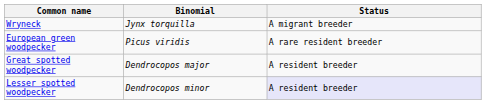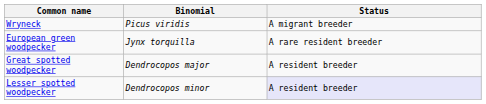Wryneck | Binomial: Jynx torquilla -> Picus viridis
European green woodpecker | Binomial: Picus viridis -> Jynx torquilla
